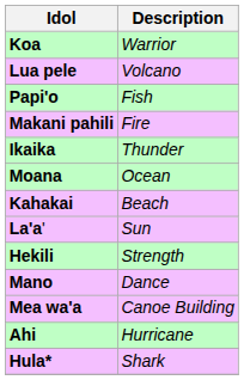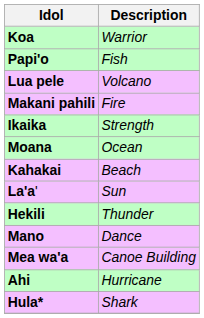rows swapped: Lua pele <-> Papi'o
Ikaika | Description: Thunder -> Strength
Hekili | Description: Strength -> Thunder
